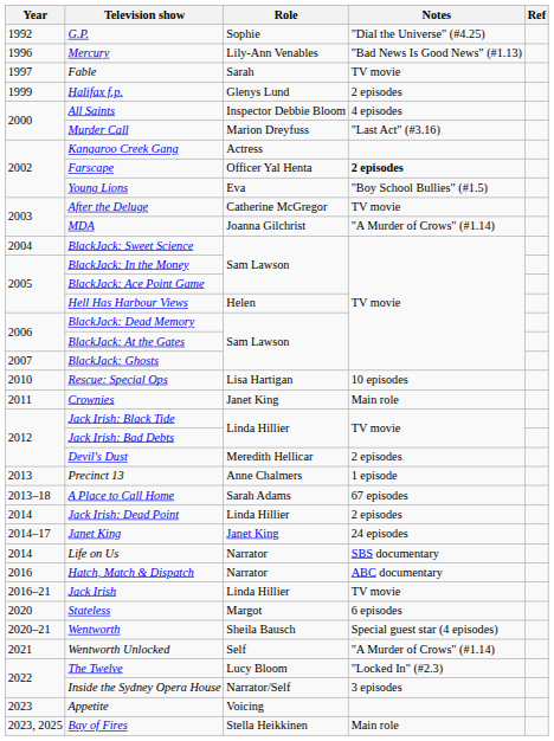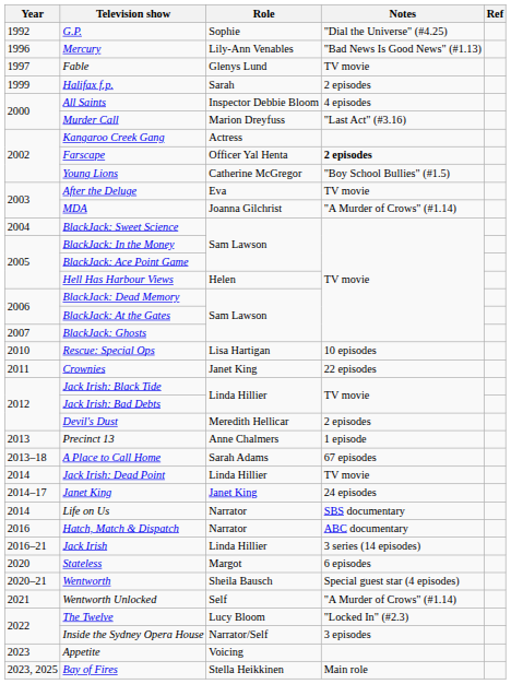Fable | Role: Sarah -> Glenys Lund
Halifax f.p. | Role: Glenys Lund -> Sarah
Young Lions | Role: Eva -> Catherine McGregor
After the Deluge | Role: Catherine McGregor -> Eva
Crownies | Notes: Main role -> 22 episodes
Jack Irish: Dead Point | Notes: 2 episodes -> TV movie
Jack Irish | Notes: TV movie -> 3 series (14 episodes)
